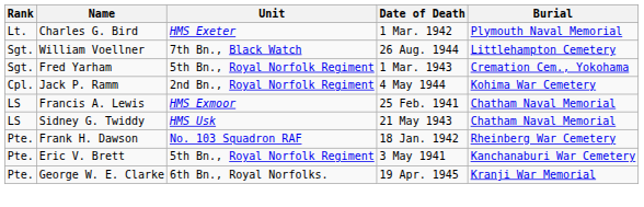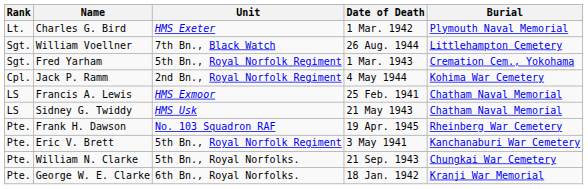Frank H. Dawson | Date of Death: 18 Jan. 1942 -> 19 Apr. 1945
+ row: Pte. | William N. Clarke | 5th Bn., Royal Norfolks. | 21 Sep. 1943 | Chungkai War Cemetery
George W. E. Clarke | Date of Death: 19 Apr. 1945 -> 18 Jan. 1942
